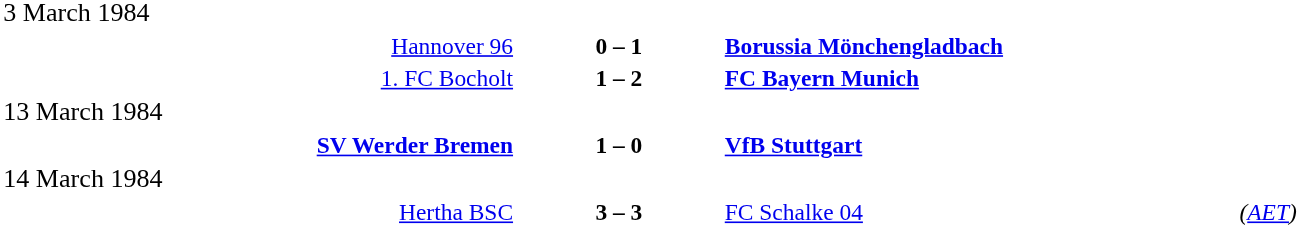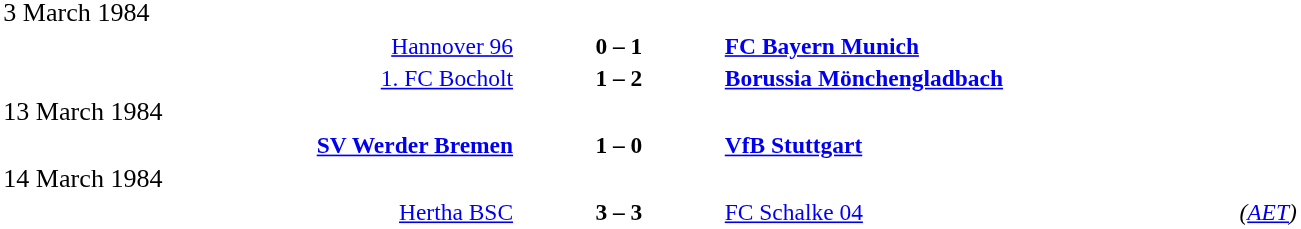Hannover 96 | column 3: Borussia Mönchengladbach -> FC Bayern Munich
1. FC Bocholt | column 3: FC Bayern Munich -> Borussia Mönchengladbach
